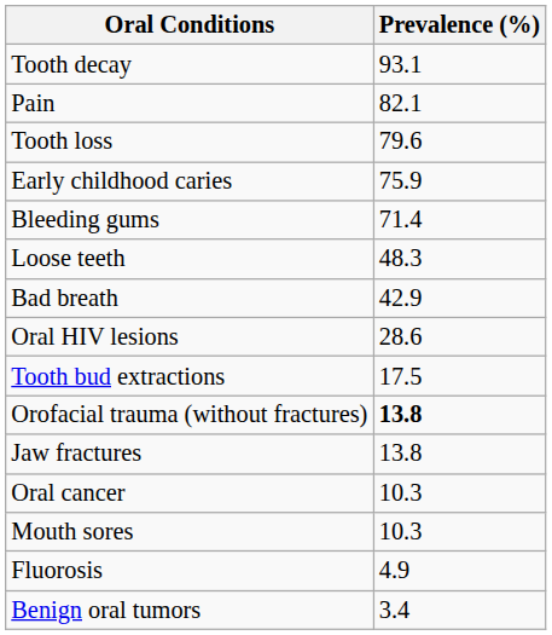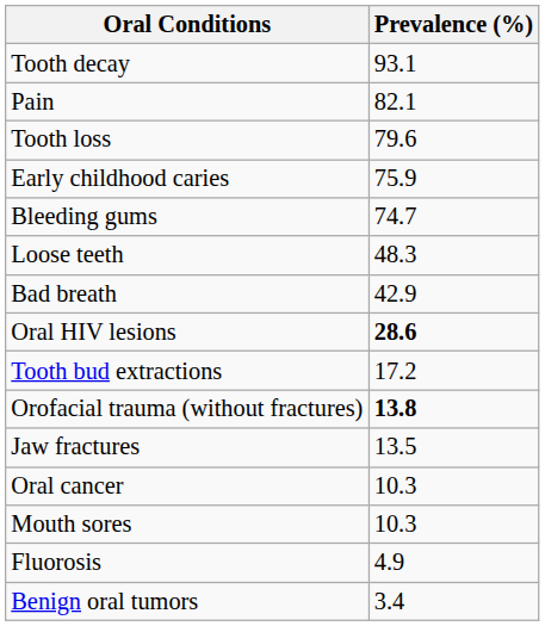Bleeding gums | Prevalence (%): 71.4 -> 74.7
Oral HIV lesions | Prevalence (%): normal -> bold
Tooth bud extractions | Prevalence (%): 17.5 -> 17.2
Jaw fractures | Prevalence (%): 13.8 -> 13.5
